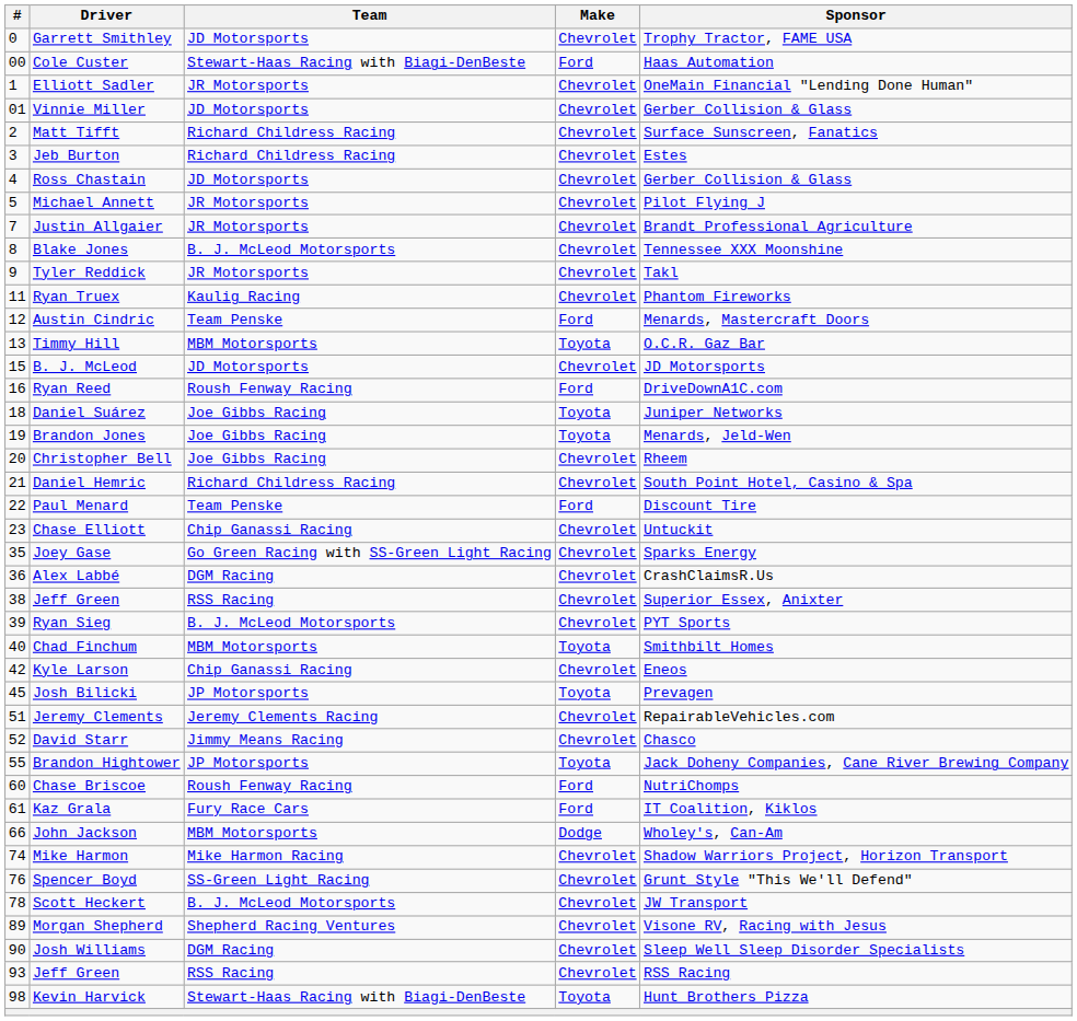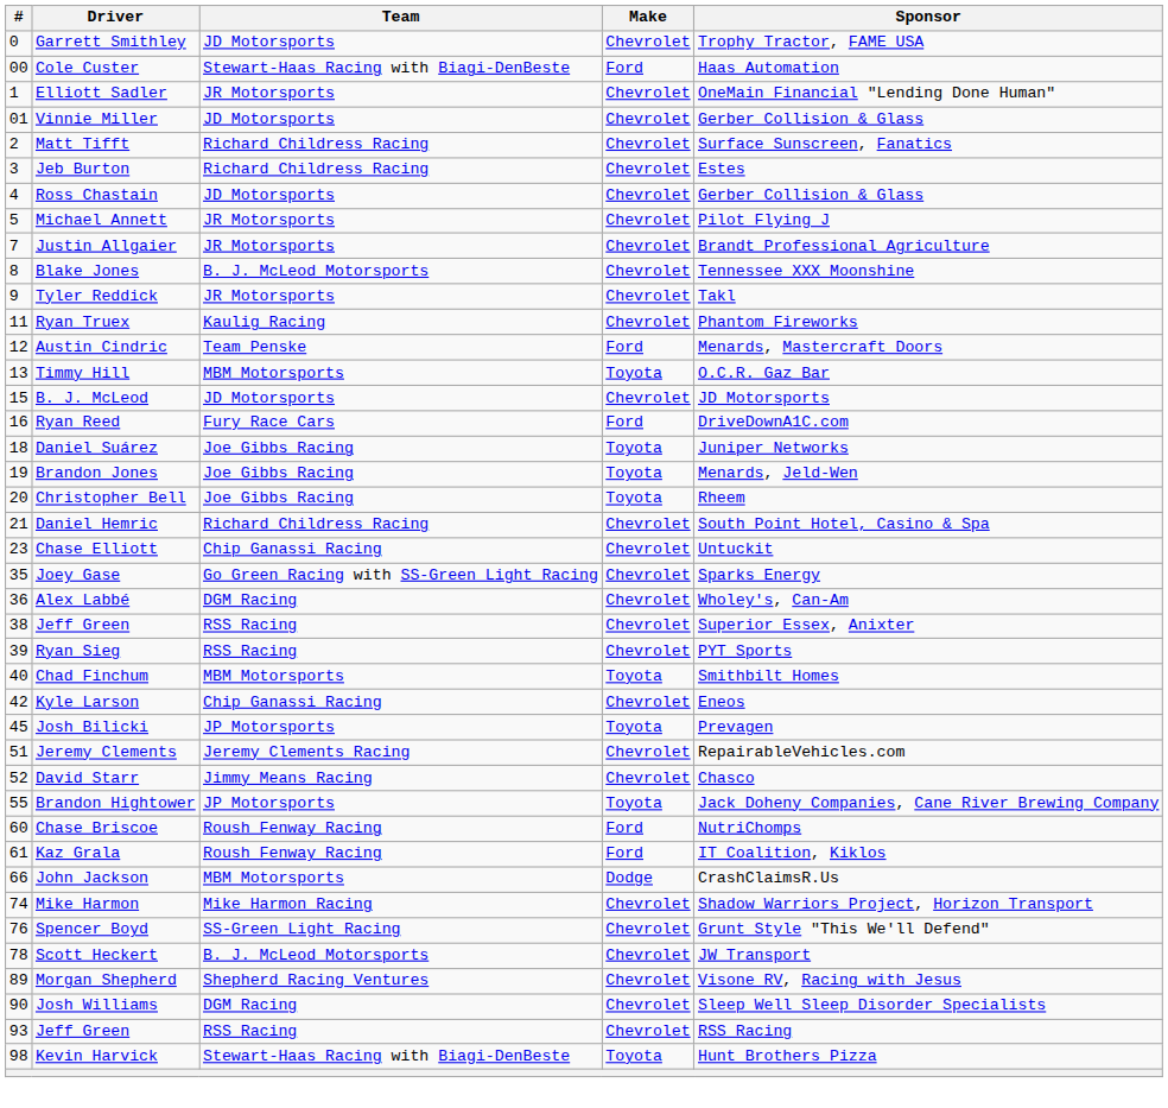Ryan Reed | Team: Roush Fenway Racing -> Fury Race Cars
Christopher Bell | Make: Chevrolet -> Toyota
- row: 22 | Paul Menard | Team Penske | Ford | Discount Tire
Alex Labbé | Sponsor: CrashClaimsR.Us -> Wholey's, Can-Am
Ryan Sieg | Team: B. J. McLeod Motorsports -> RSS Racing
Kaz Grala | Team: Fury Race Cars -> Roush Fenway Racing
John Jackson | Sponsor: Wholey's, Can-Am -> CrashClaimsR.Us
